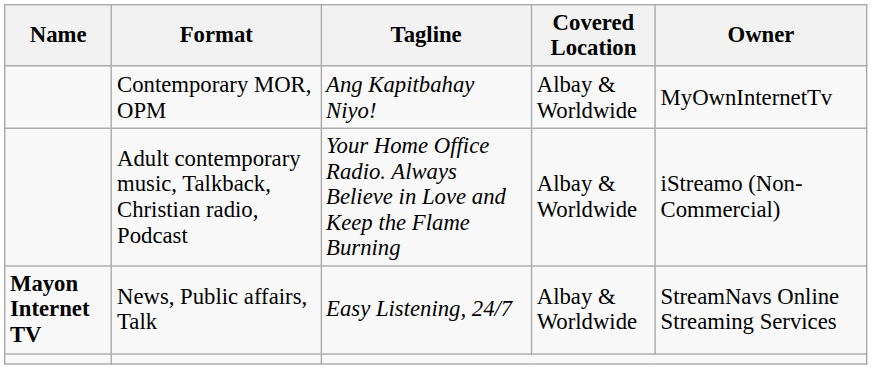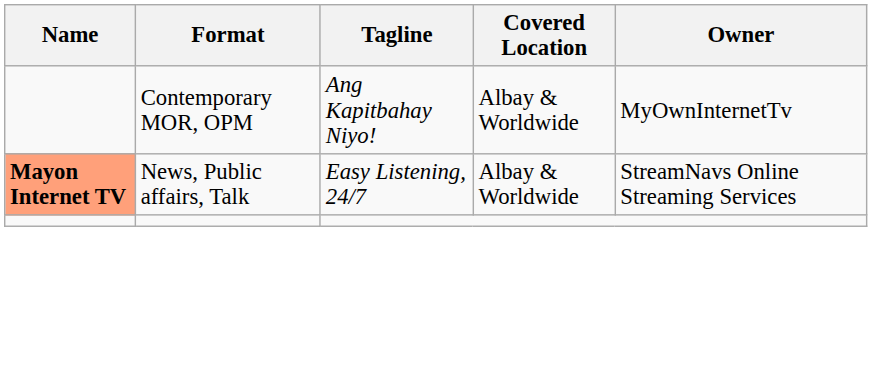- row: Adult contemporary music, Talkback, Christian radio, Podcast | Your Home Office Radio. Always Believe in Love and Keep the Flame Burning | Albay & Worldwide | iStreamo (Non-Commercial)
News, Public affairs, Talk | Name: no background -> lightsalmon background
